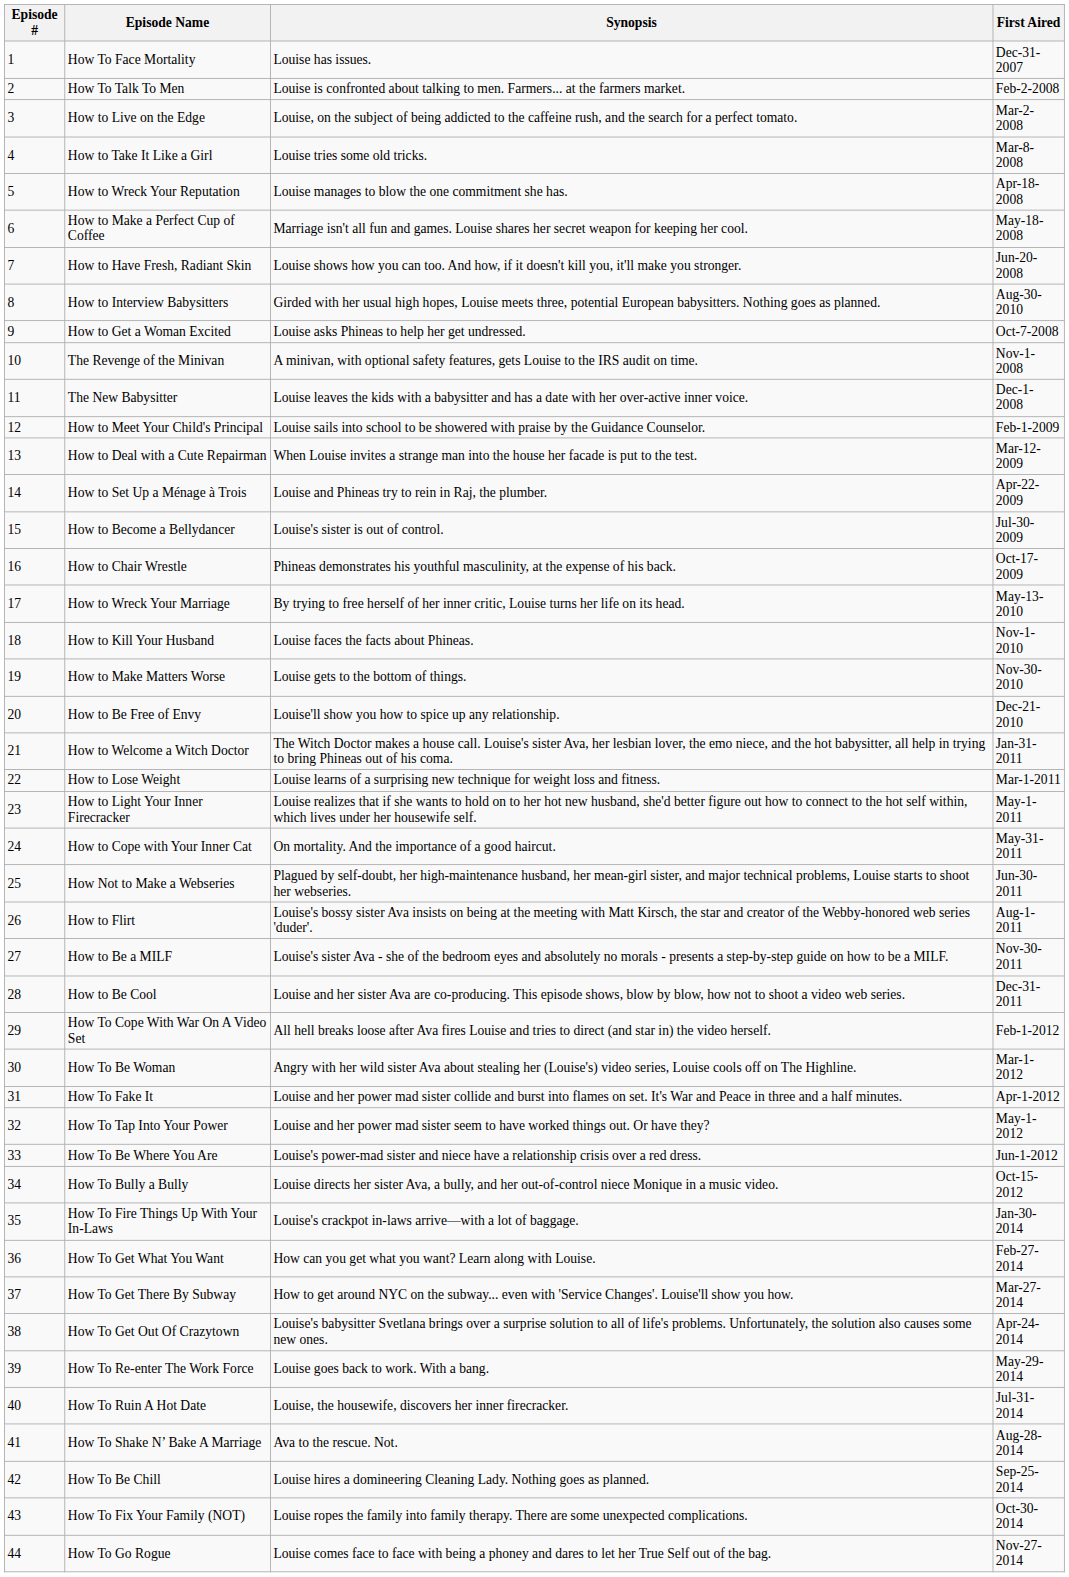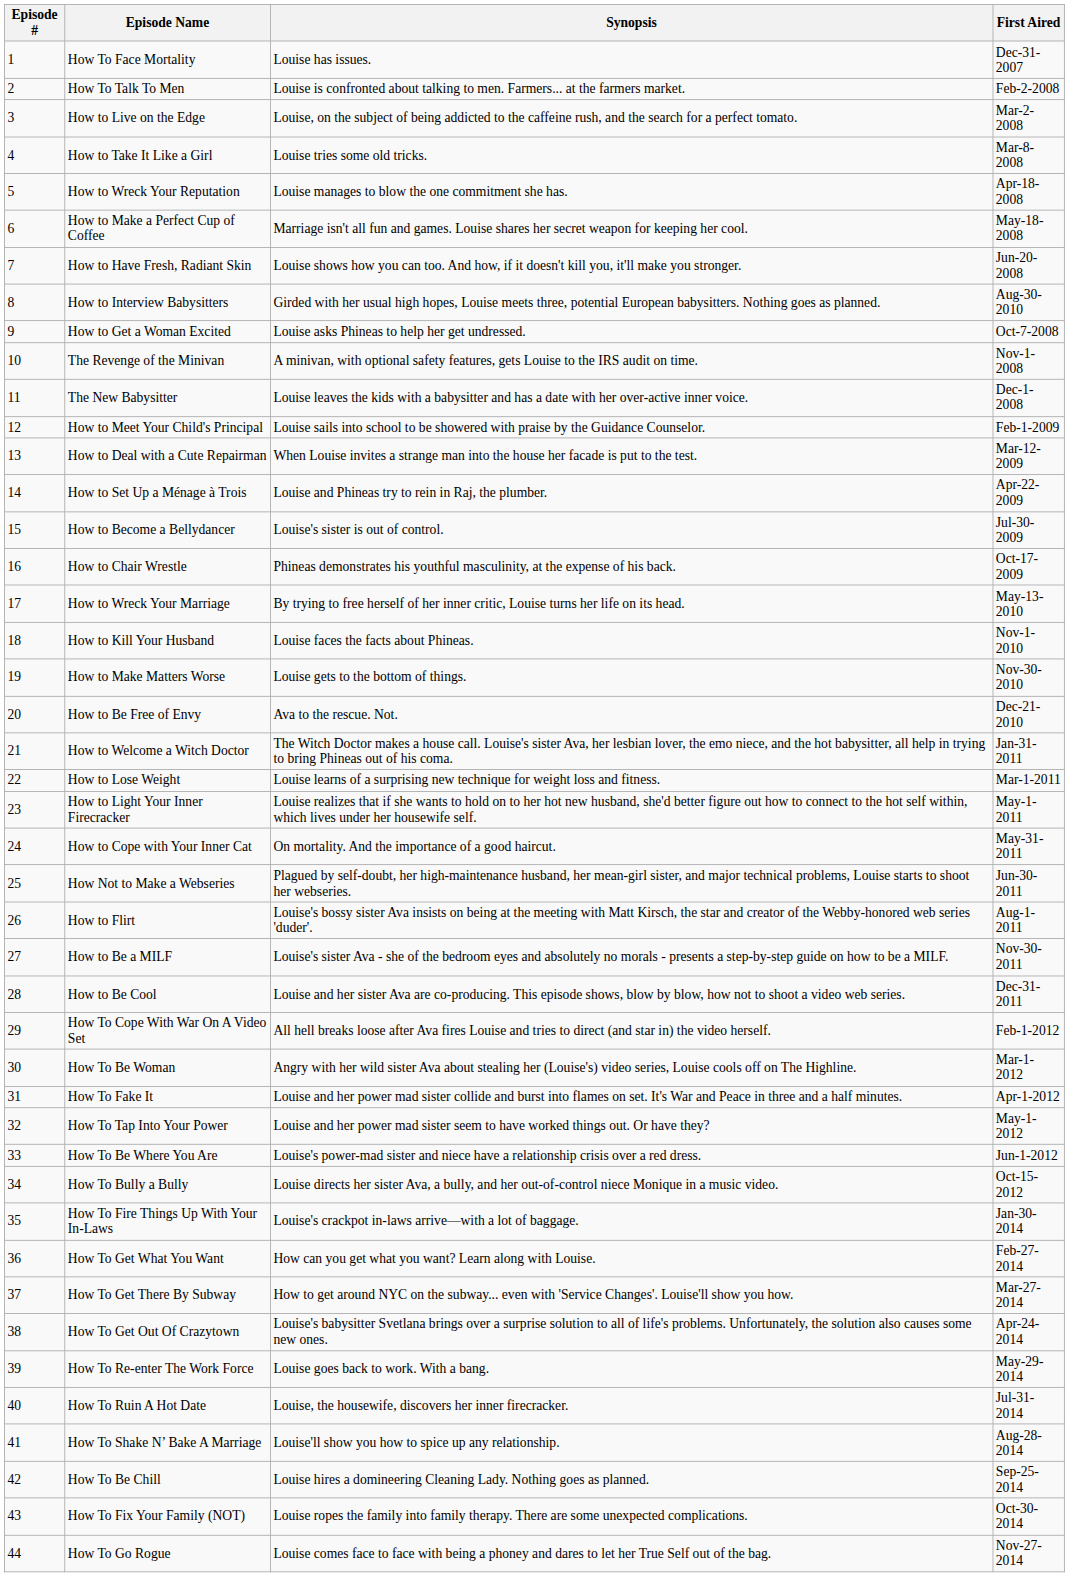How to Be Free of Envy | Synopsis: Louise'll show you how to spice up any relationship. -> Ava to the rescue. Not.
How To Shake N’ Bake A Marriage | Synopsis: Ava to the rescue. Not. -> Louise'll show you how to spice up any relationship.
